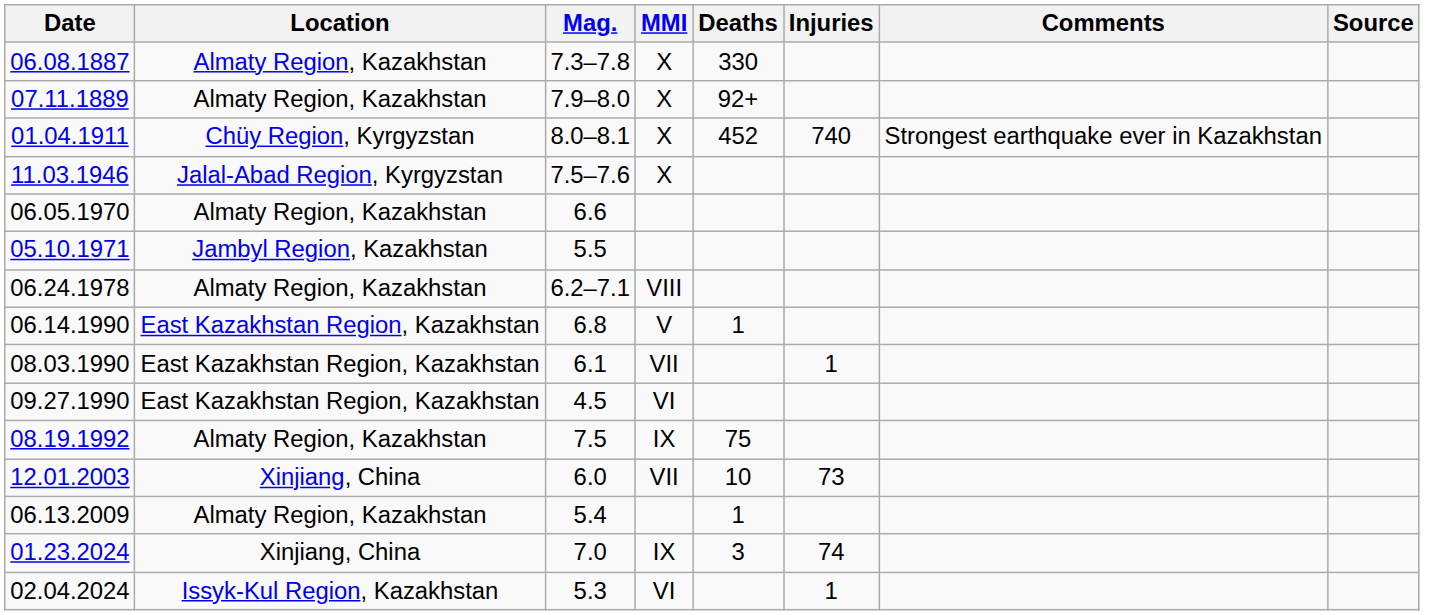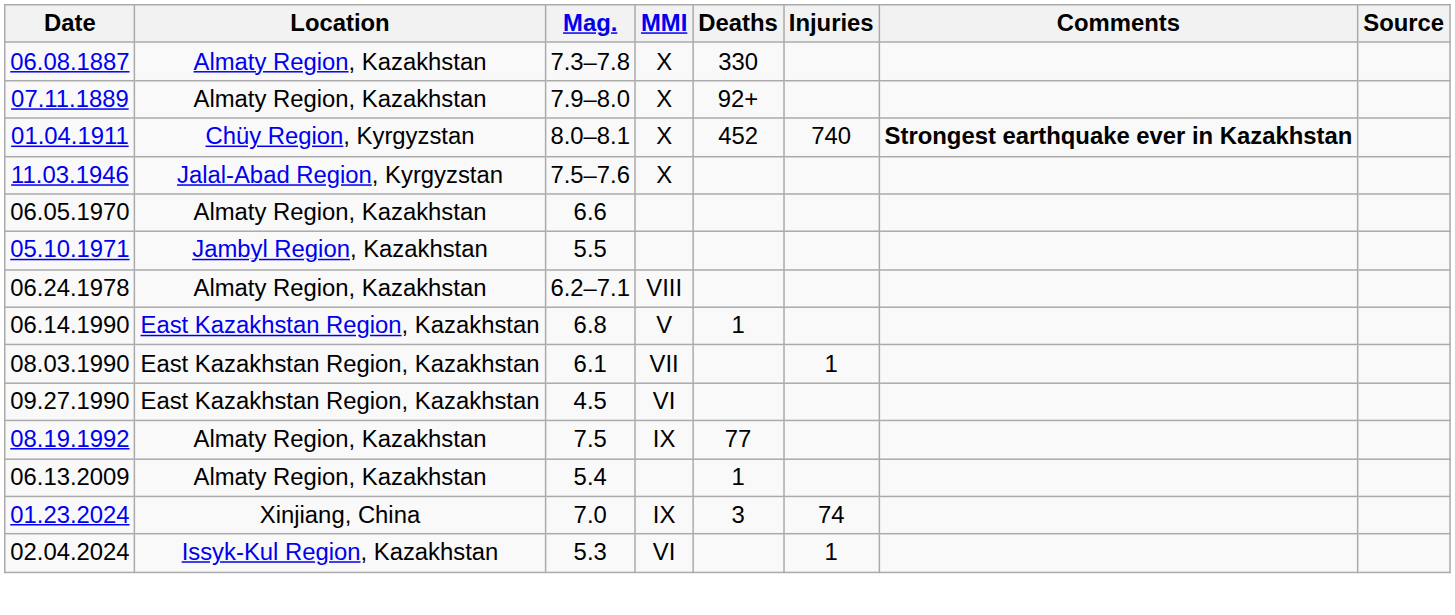01.04.1911 | Comments: normal -> bold
08.19.1992 | Deaths: 75 -> 77
- row: 12.01.2003 | Xinjiang, China | 6.0 | VII | 10 | 73
